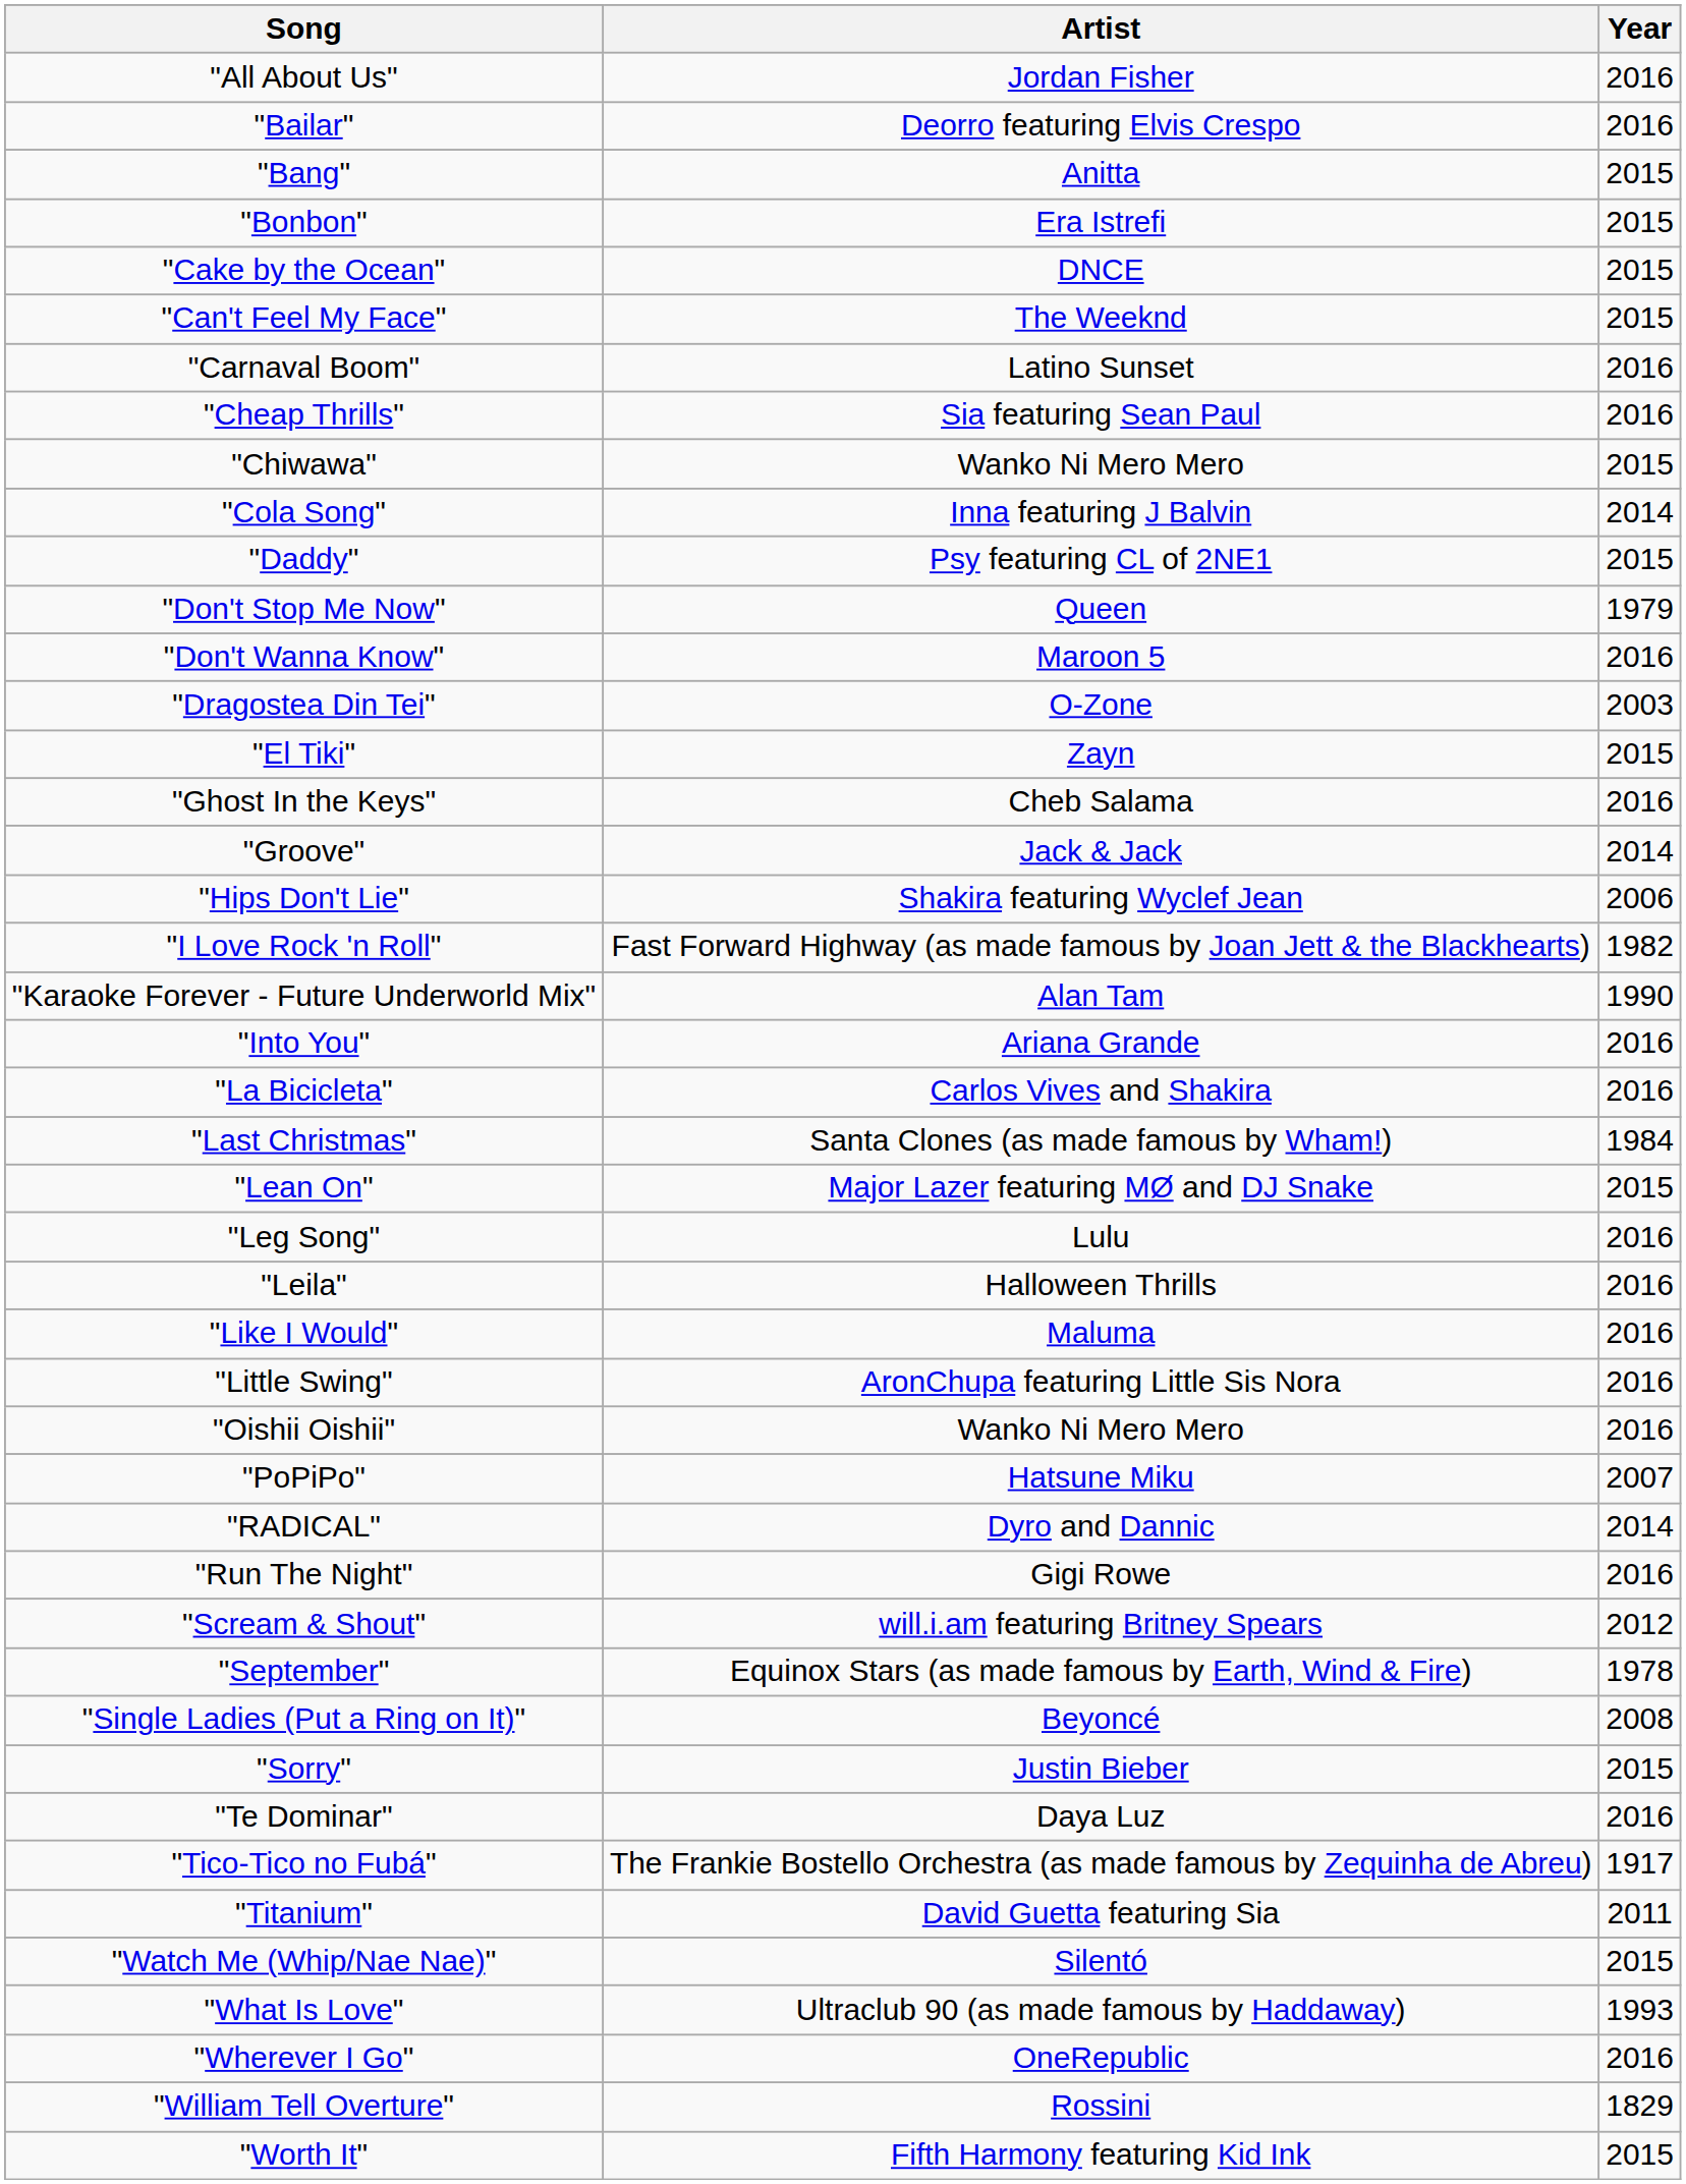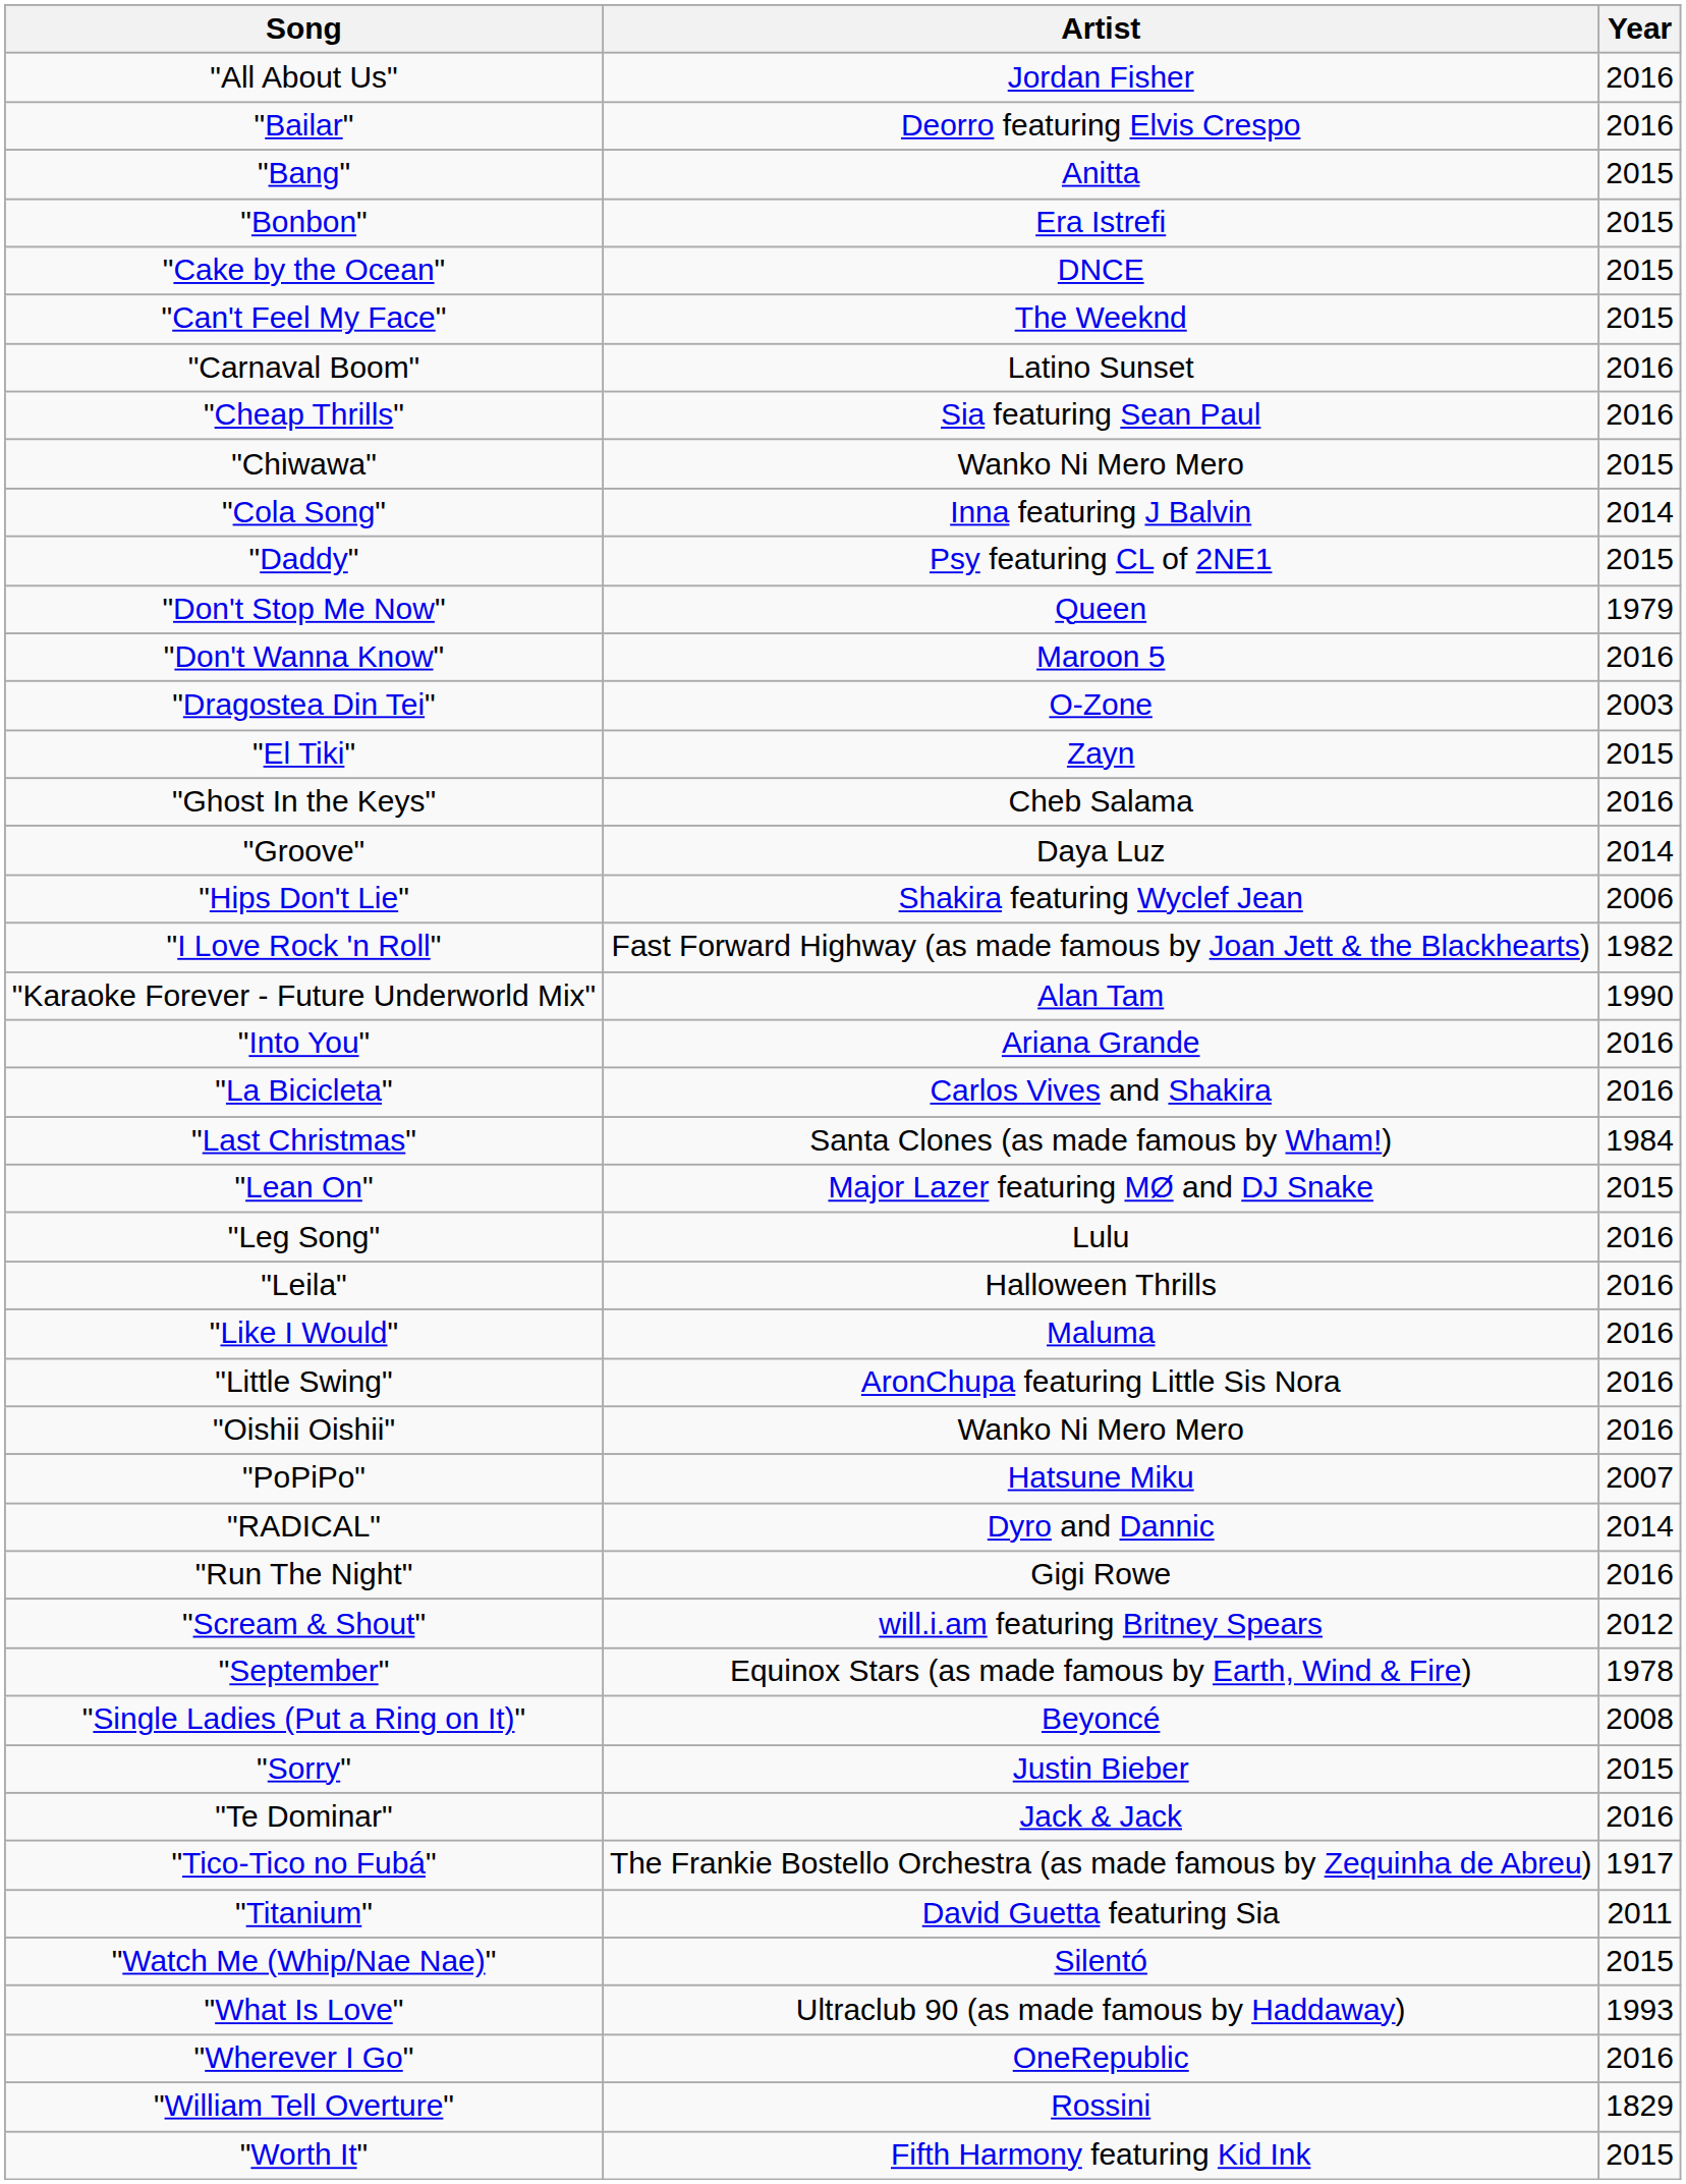"Groove" | Artist: Jack & Jack -> Daya Luz
"Te Dominar" | Artist: Daya Luz -> Jack & Jack
